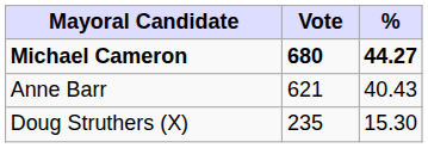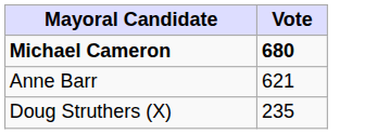- column: % | 44.27 | 40.43 | 15.30
